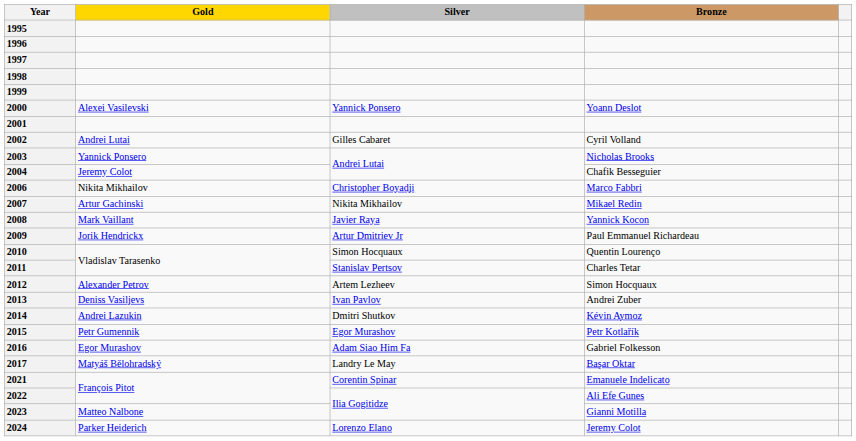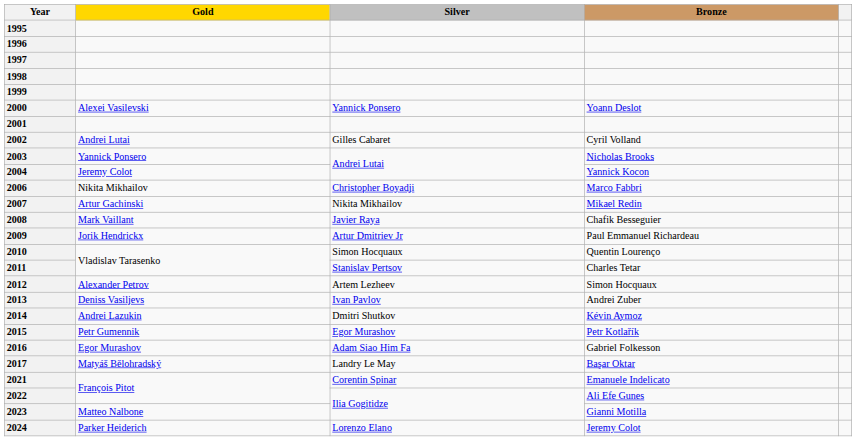2004 | Bronze: Chafik Besseguier -> Yannick Kocon
2008 | Bronze: Yannick Kocon -> Chafik Besseguier
